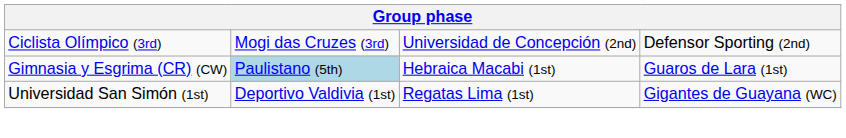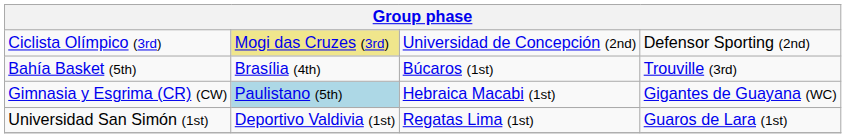Ciclista Olímpico (3rd) | column 2: no background -> khaki background
+ row: Bahía Basket (5th) | Brasília (4th) | Búcaros (1st) | Trouville (3rd)
Gimnasia y Esgrima (CR) (CW) | column 4: Guaros de Lara (1st) -> Gigantes de Guayana (WC)
Universidad San Simón (1st) | column 4: Gigantes de Guayana (WC) -> Guaros de Lara (1st)
